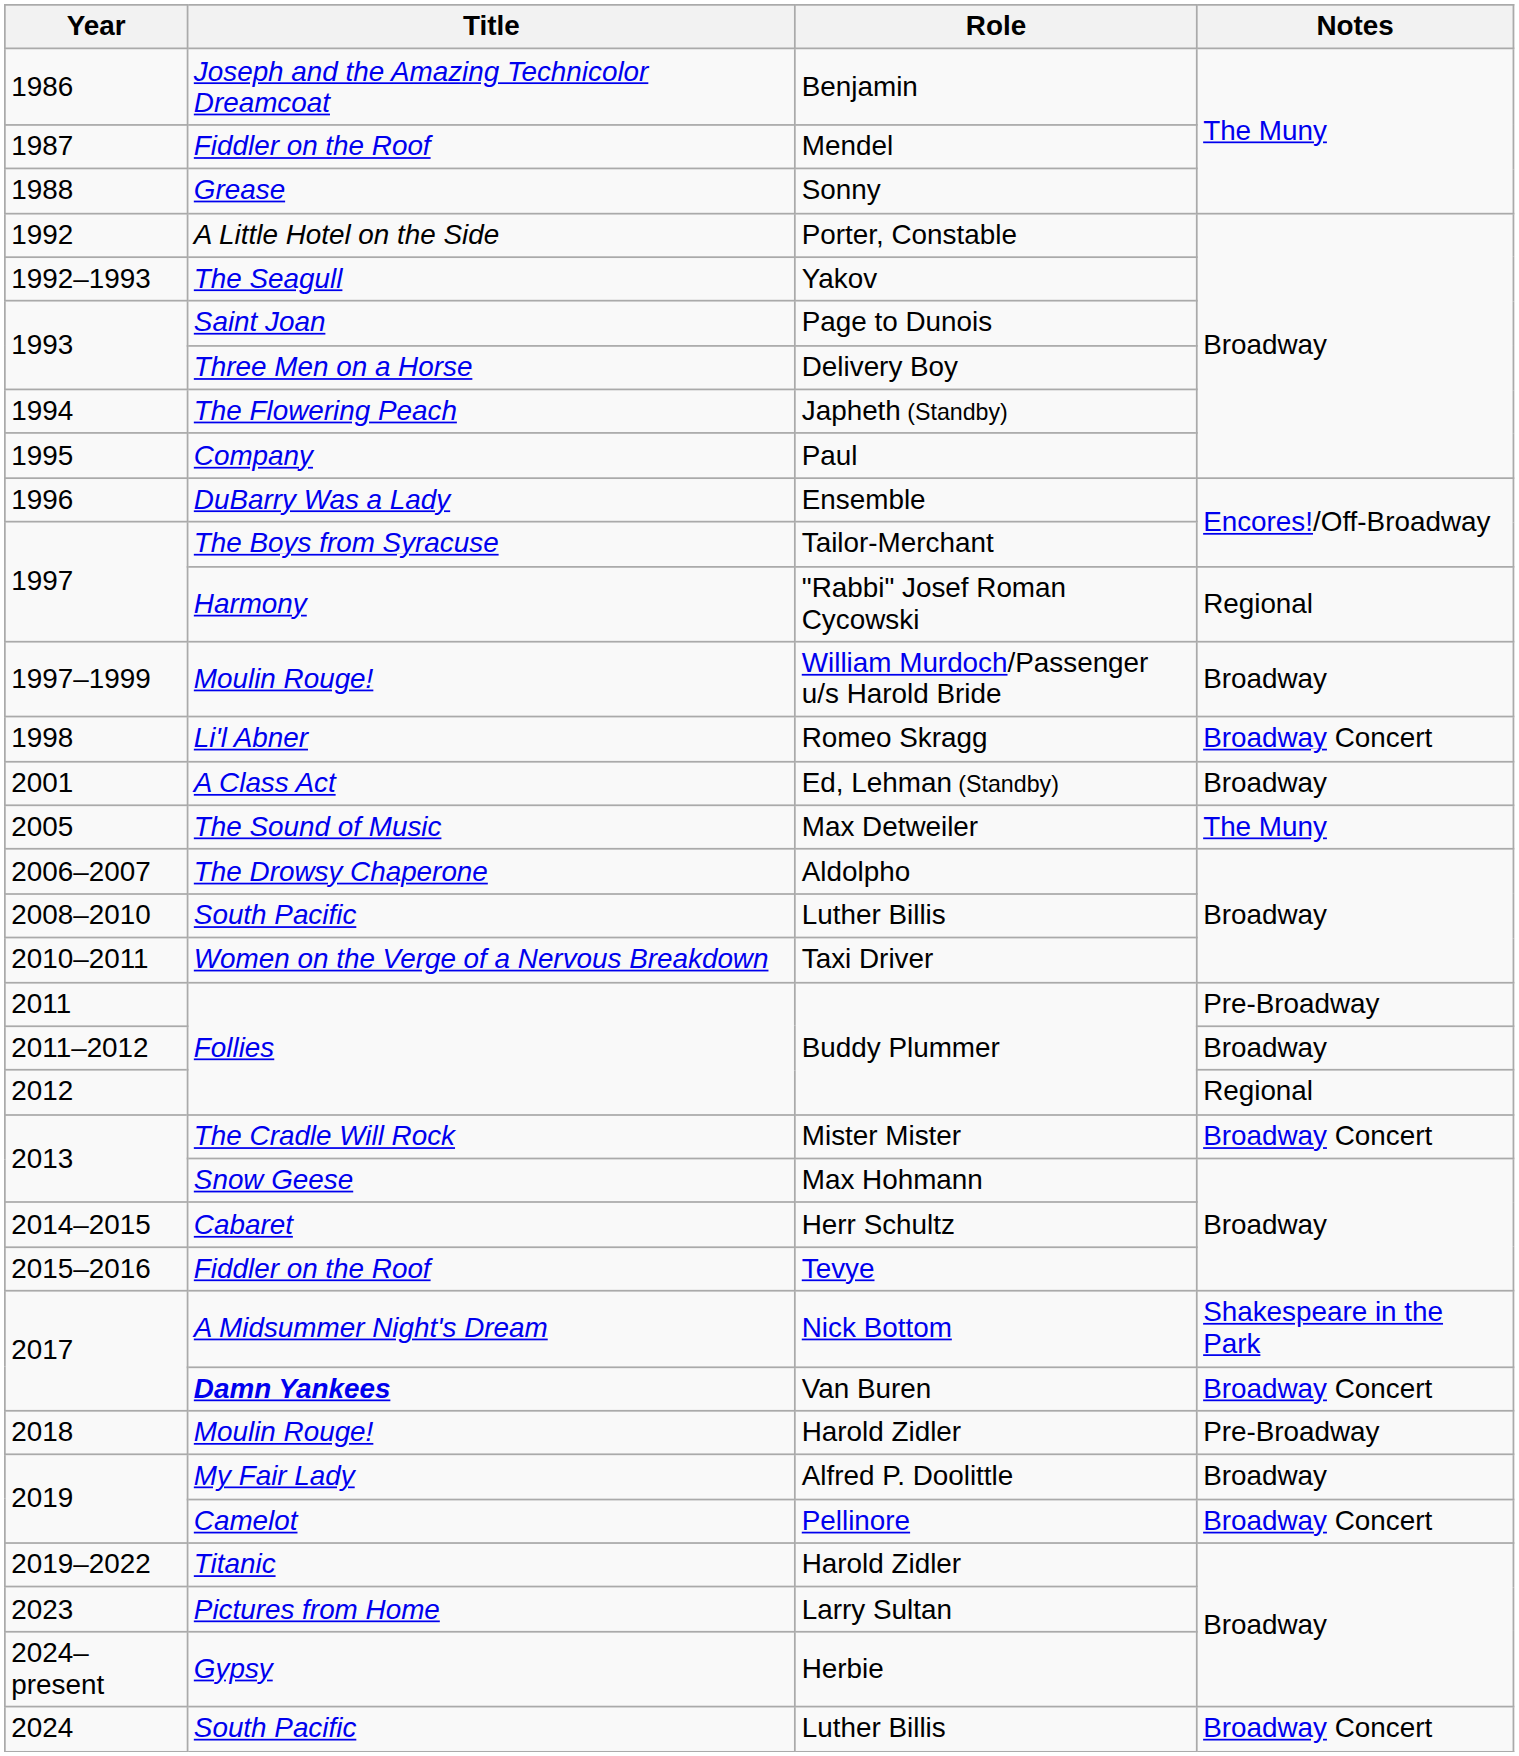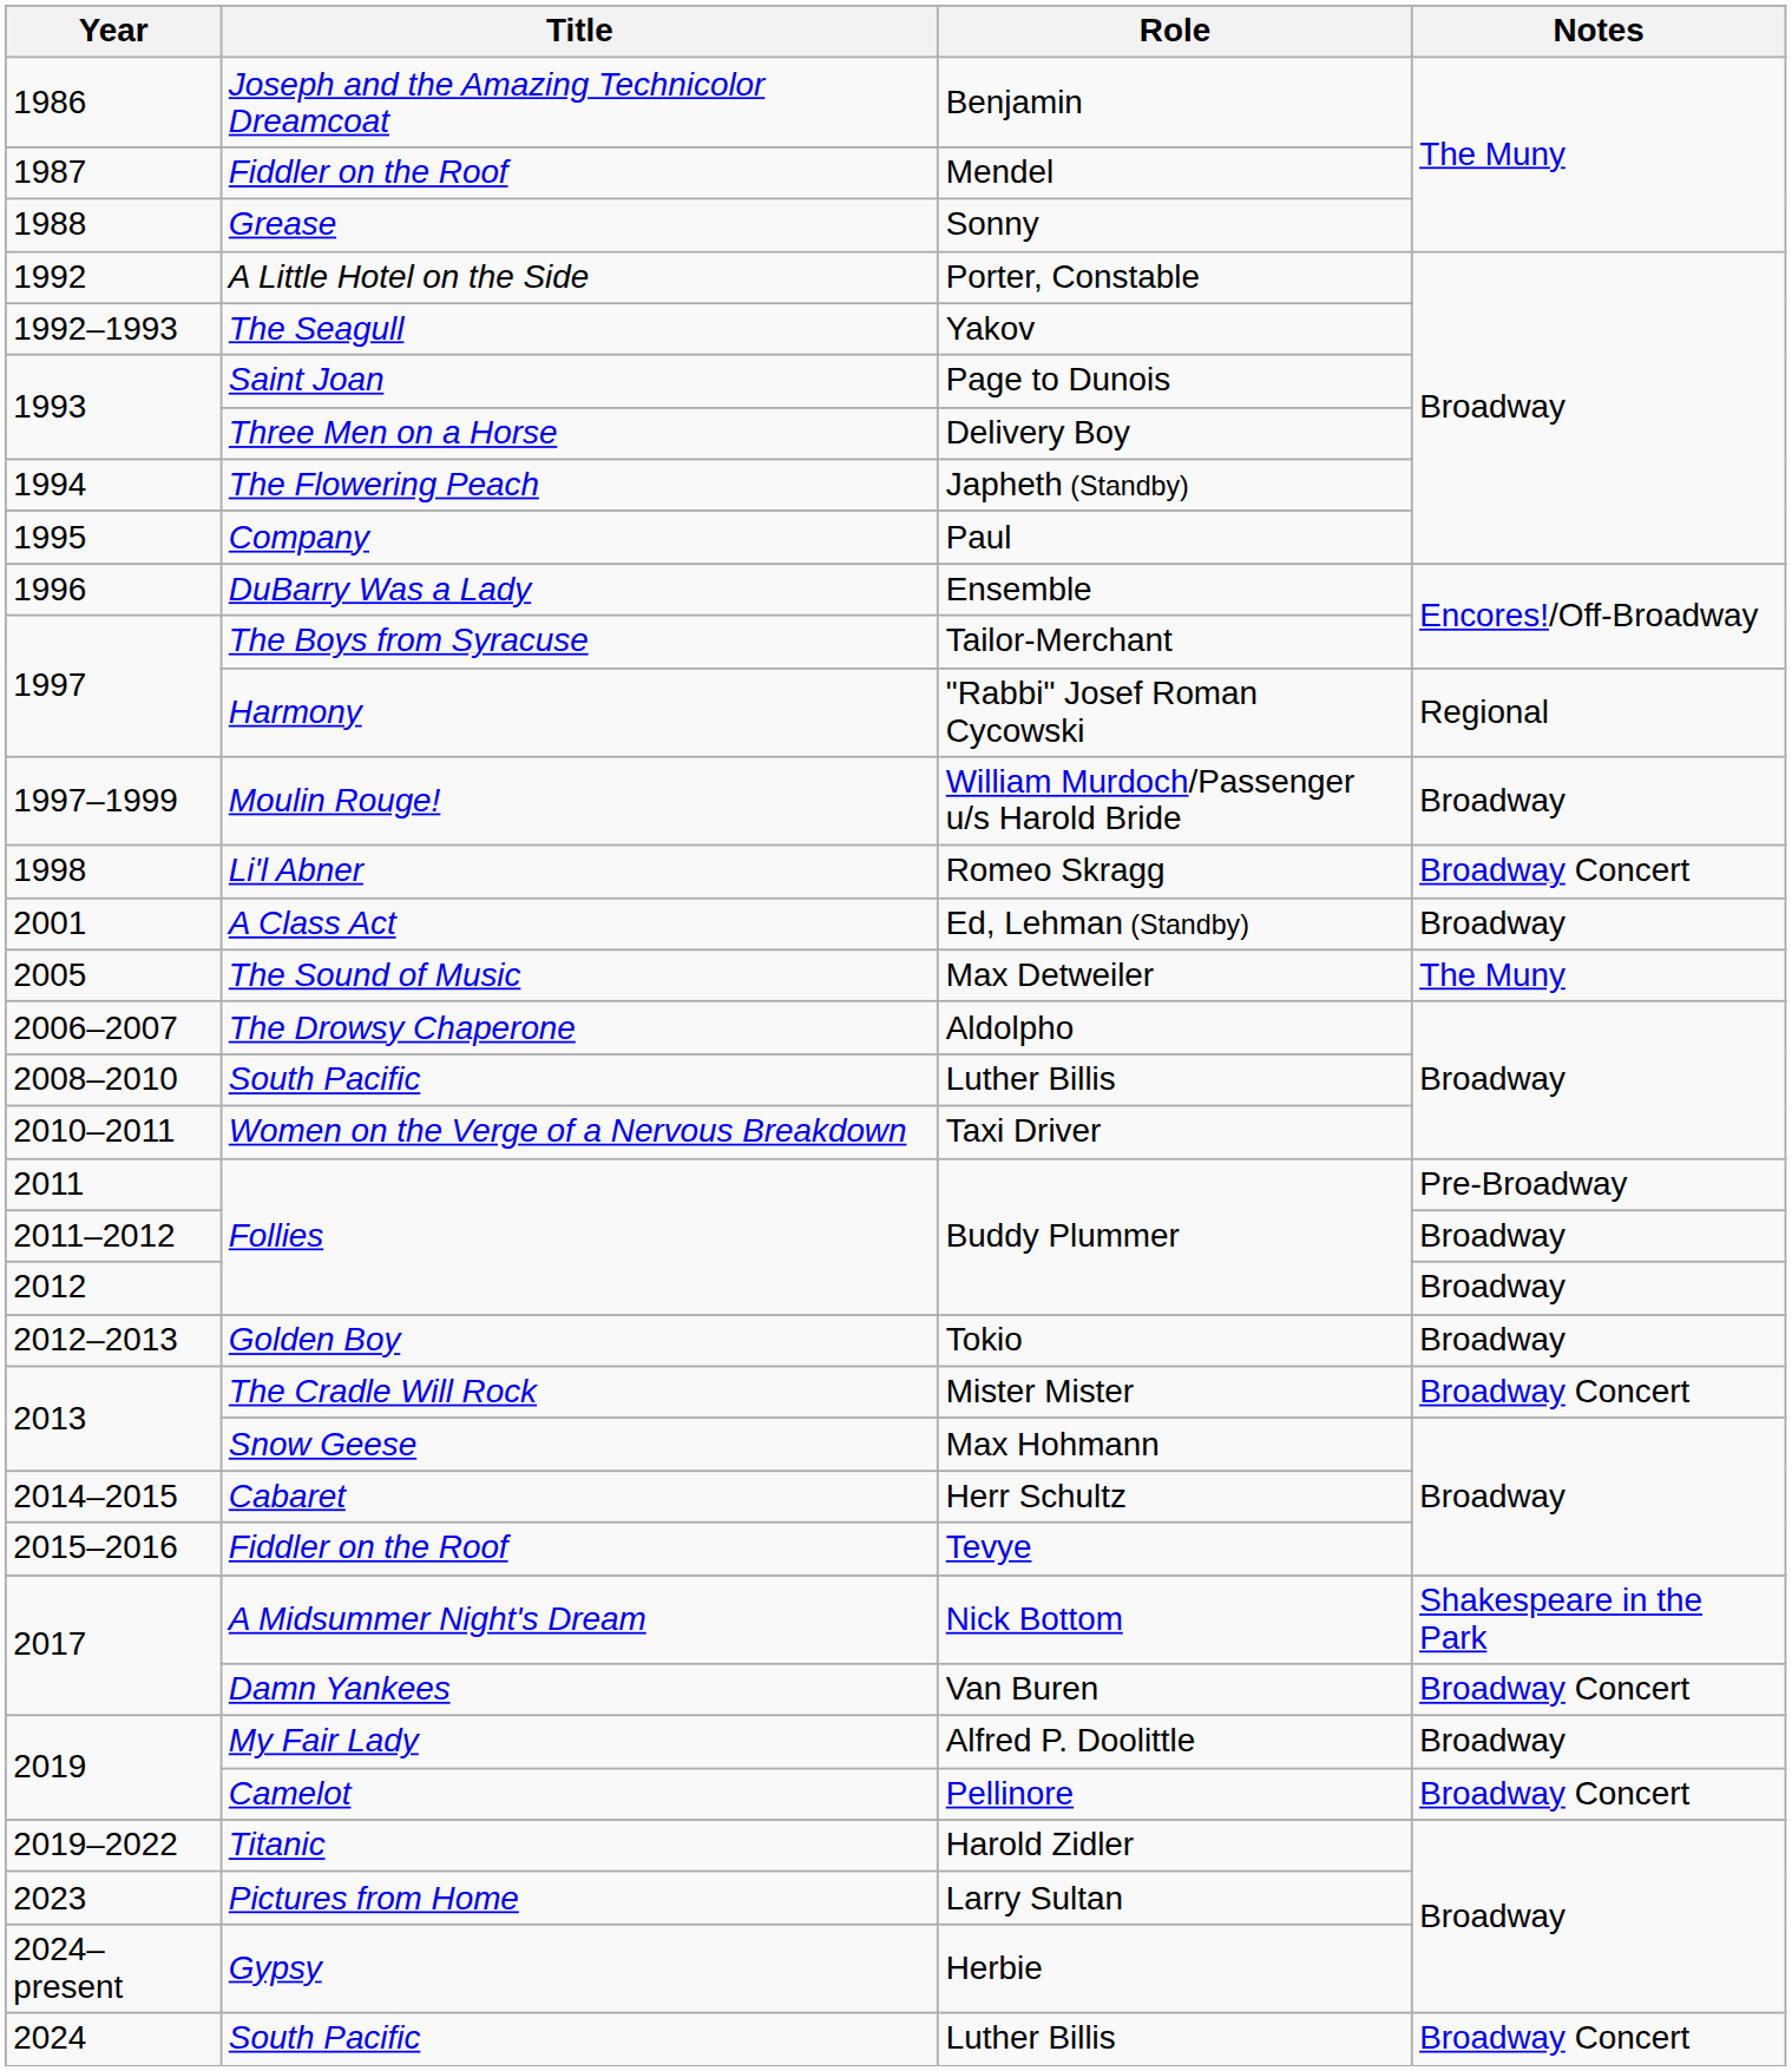2012 / Buddy Plummer | Notes: Regional -> Broadway
+ row: 2012–2013 | Golden Boy | Tokio | Broadway
Van Buren | Title: bold -> normal
- row: 2018 | Moulin Rouge! | Harold Zidler | Pre-Broadway
